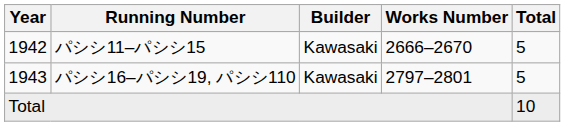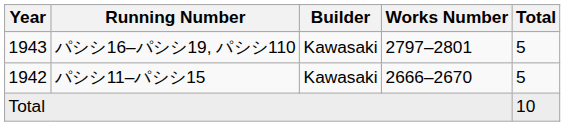rows swapped: パシシ11–パシシ15 <-> パシシ16–パシシ19, パシシ110
